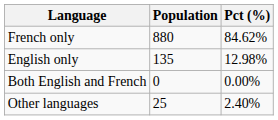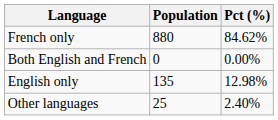rows swapped: English only <-> Both English and French
